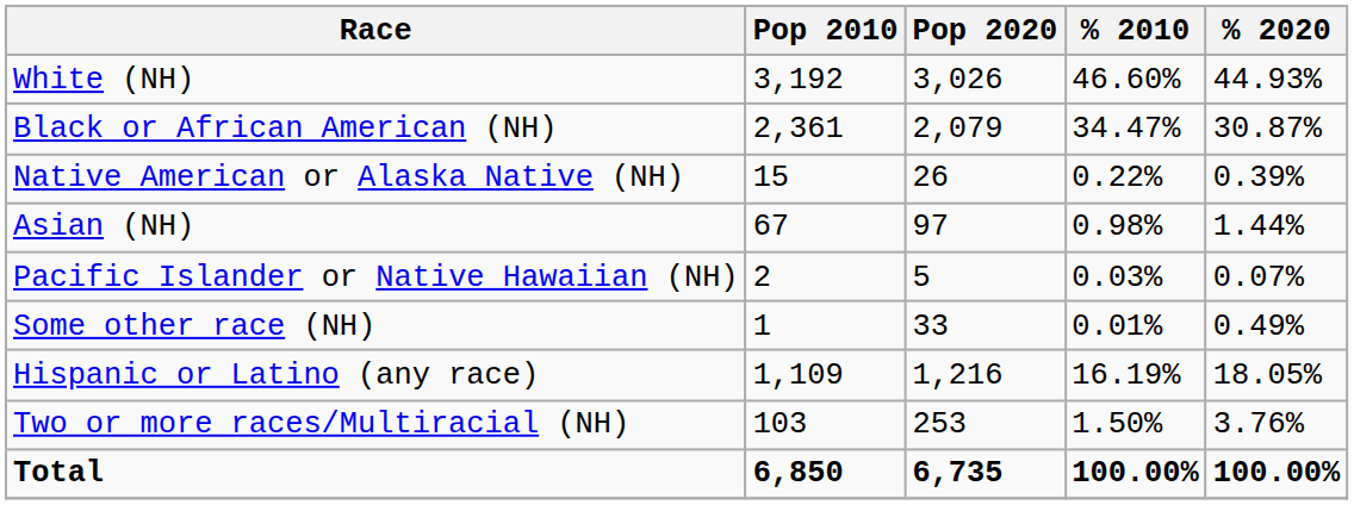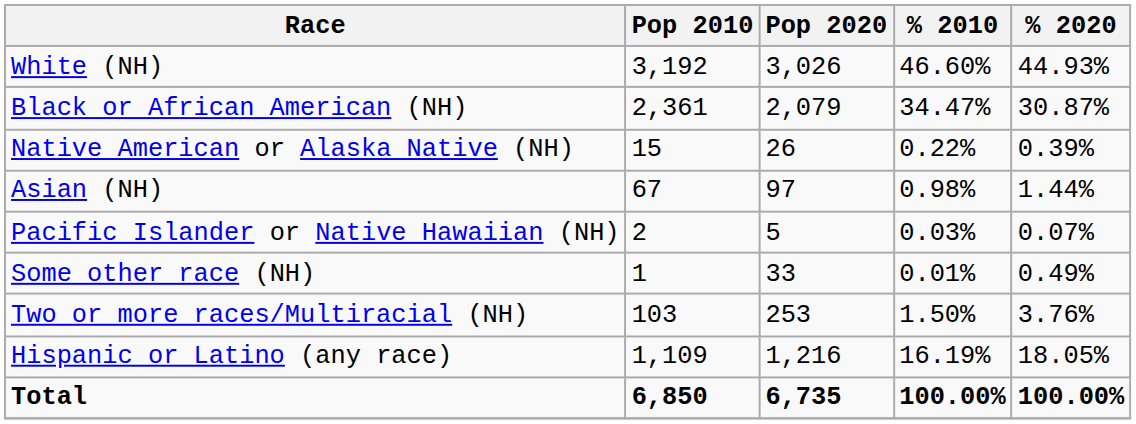rows swapped: Two or more races/Multiracial (NH) <-> Hispanic or Latino (any race)
